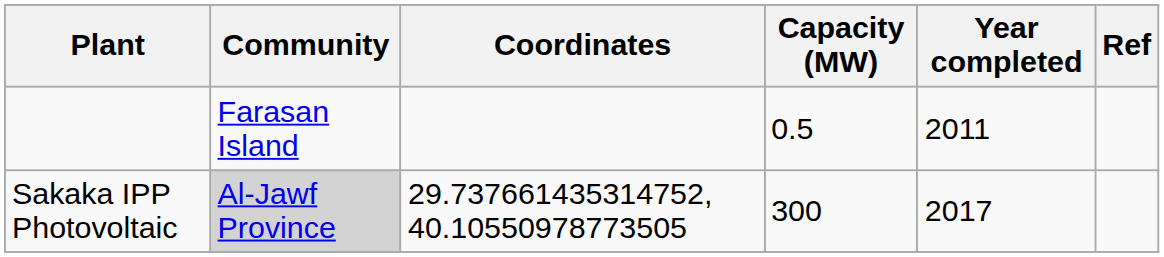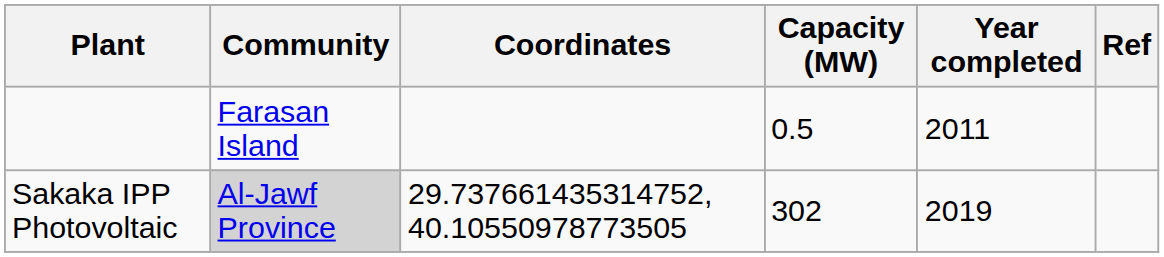Sakaka IPP Photovoltaic | Capacity (MW): 300 -> 302
Sakaka IPP Photovoltaic | Year completed: 2017 -> 2019
